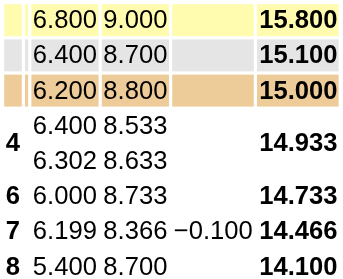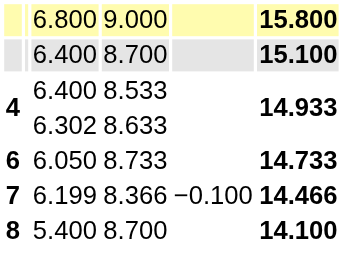- row: 6.200 | 8.800 | 15.000
8.733 | column 3: 6.000 -> 6.050
